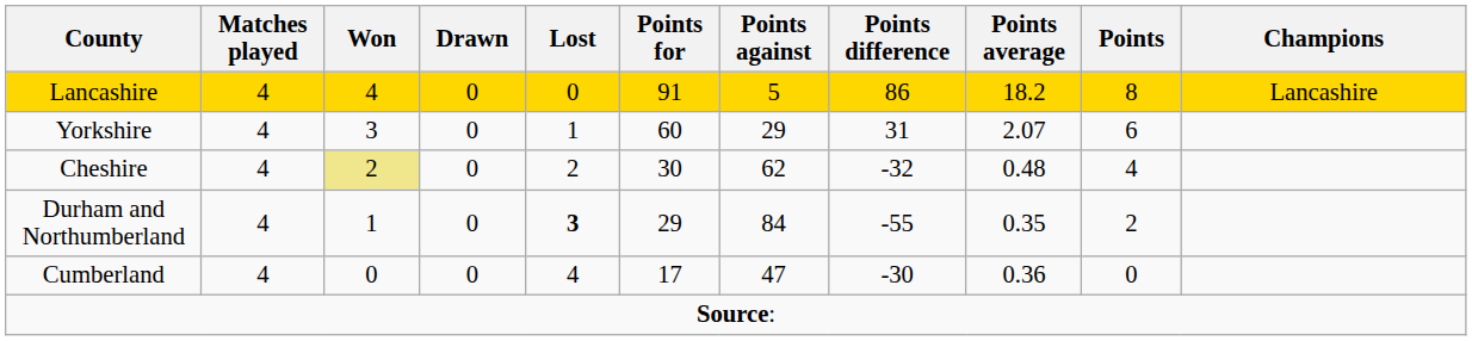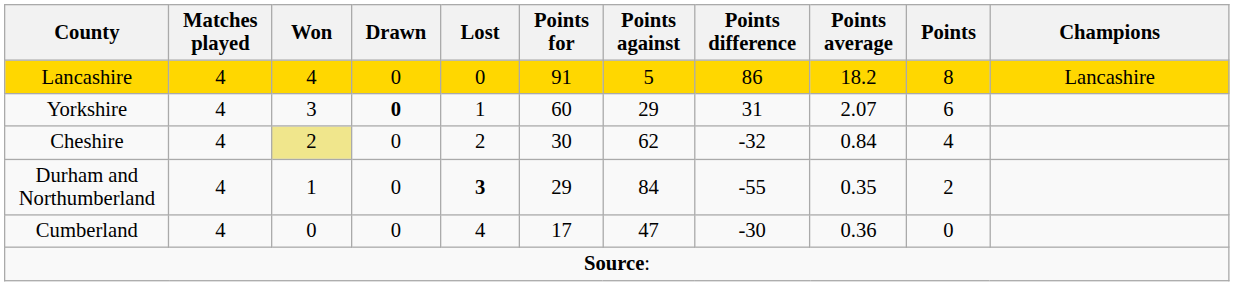Yorkshire | Drawn: normal -> bold
Cheshire | Points average: 0.48 -> 0.84
